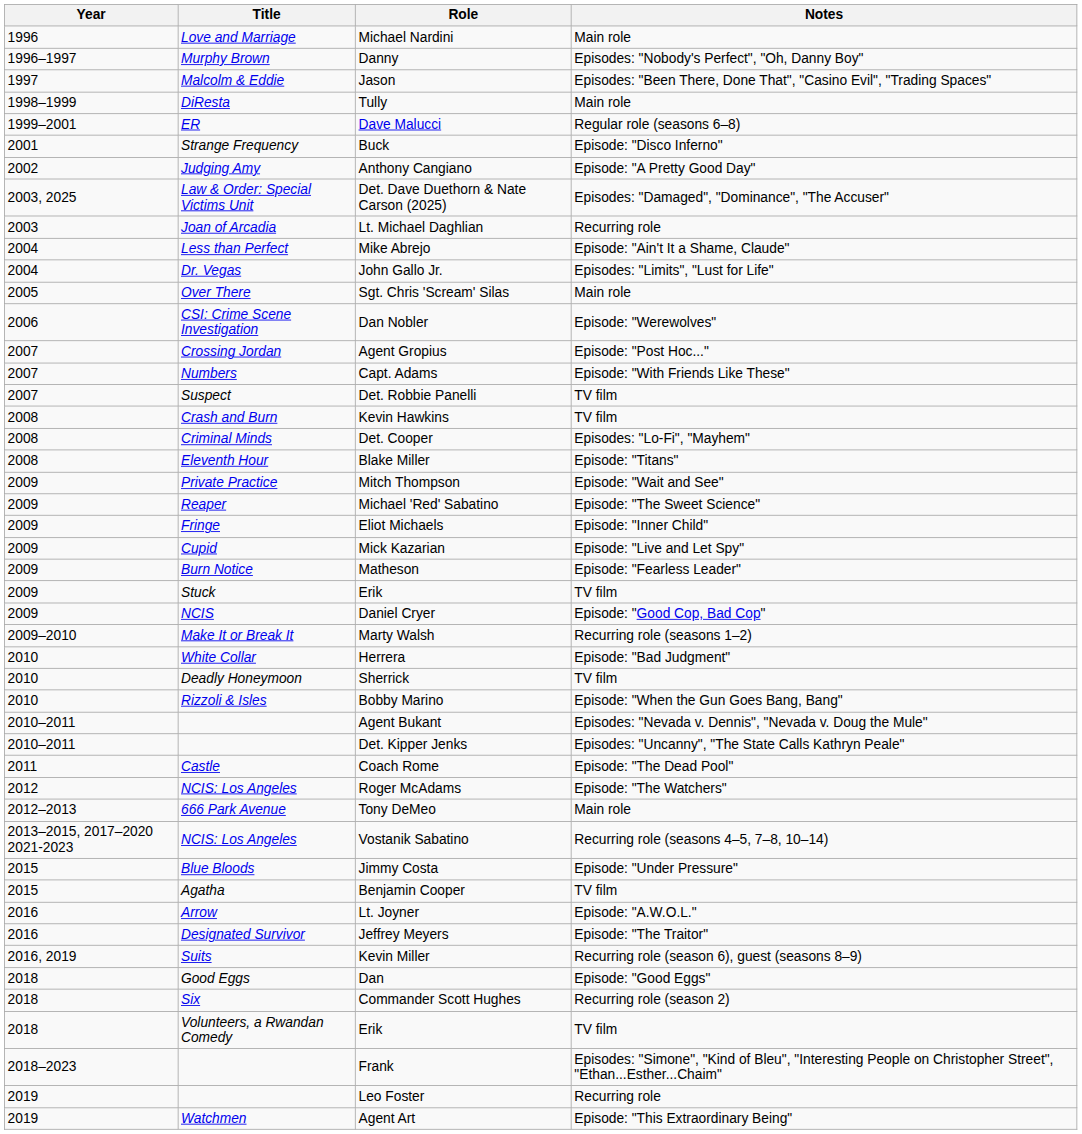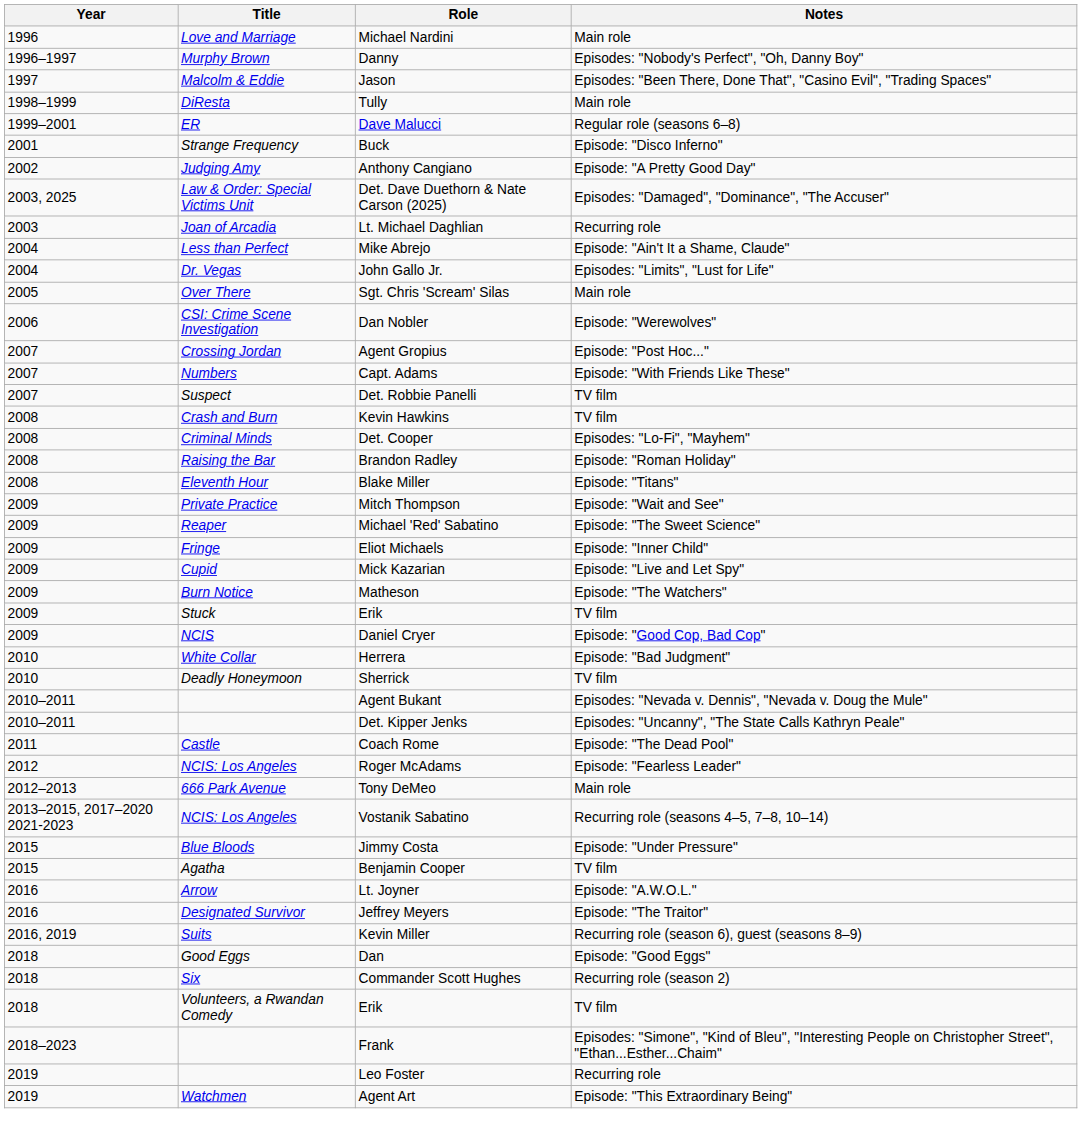+ row: 2008 | Raising the Bar | Brandon Radley | Episode: "Roman Holiday"
Matheson | Notes: Episode: "Fearless Leader" -> Episode: "The Watchers"
- row: 2009–2010 | Make It or Break It | Marty Walsh | Recurring role (seasons 1–2)
- row: 2010 | Rizzoli & Isles | Bobby Marino | Episode: "When the Gun Goes Bang, Bang"
Roger McAdams | Notes: Episode: "The Watchers" -> Episode: "Fearless Leader"
